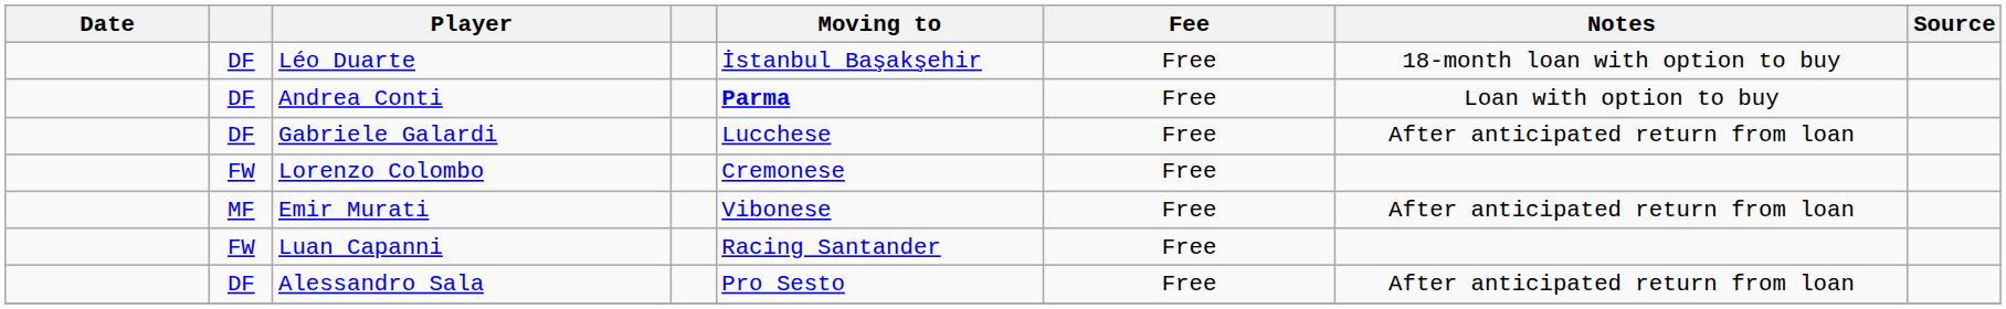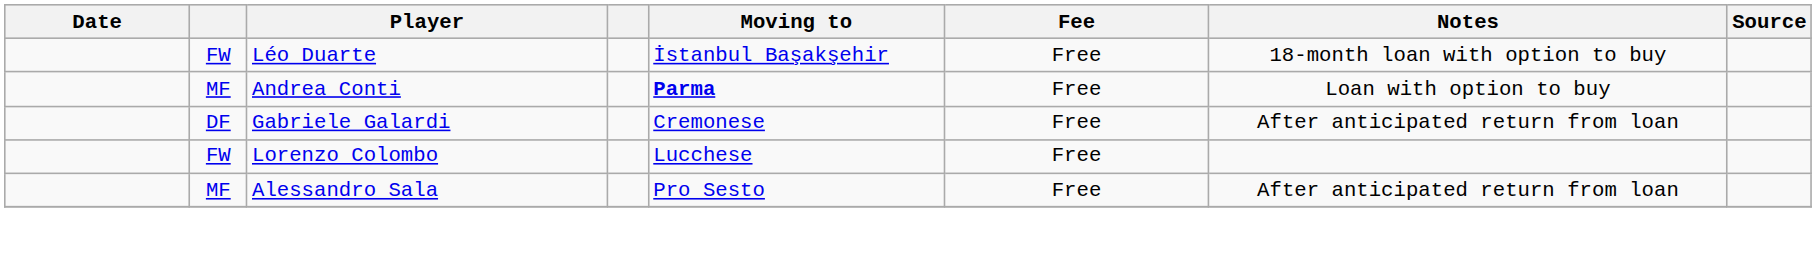Léo Duarte | column 2: DF -> FW
Andrea Conti | column 2: DF -> MF
Gabriele Galardi | Moving to: Lucchese -> Cremonese
Lorenzo Colombo | Moving to: Cremonese -> Lucchese
- row: MF | Emir Murati | Vibonese | Free | After anticipated return from loan
- row: FW | Luan Capanni | Racing Santander | Free
Alessandro Sala | column 2: DF -> MF
